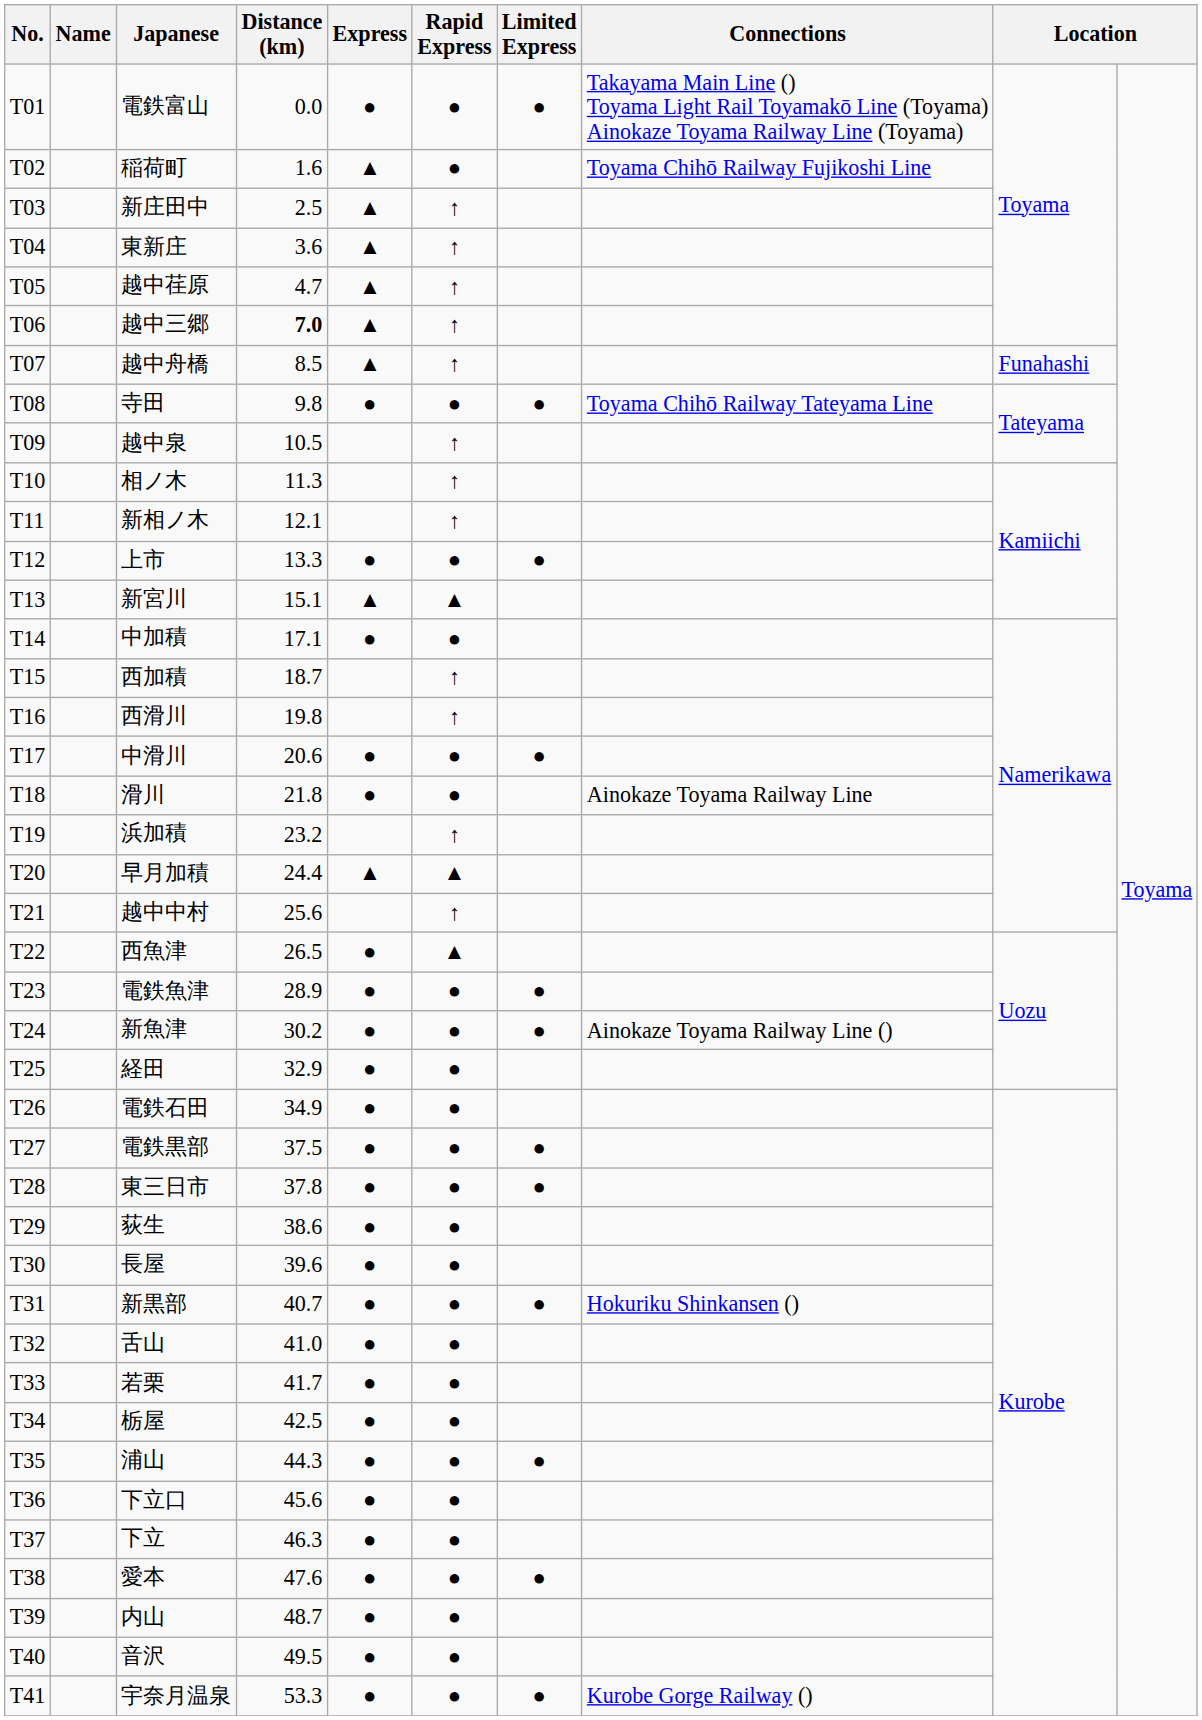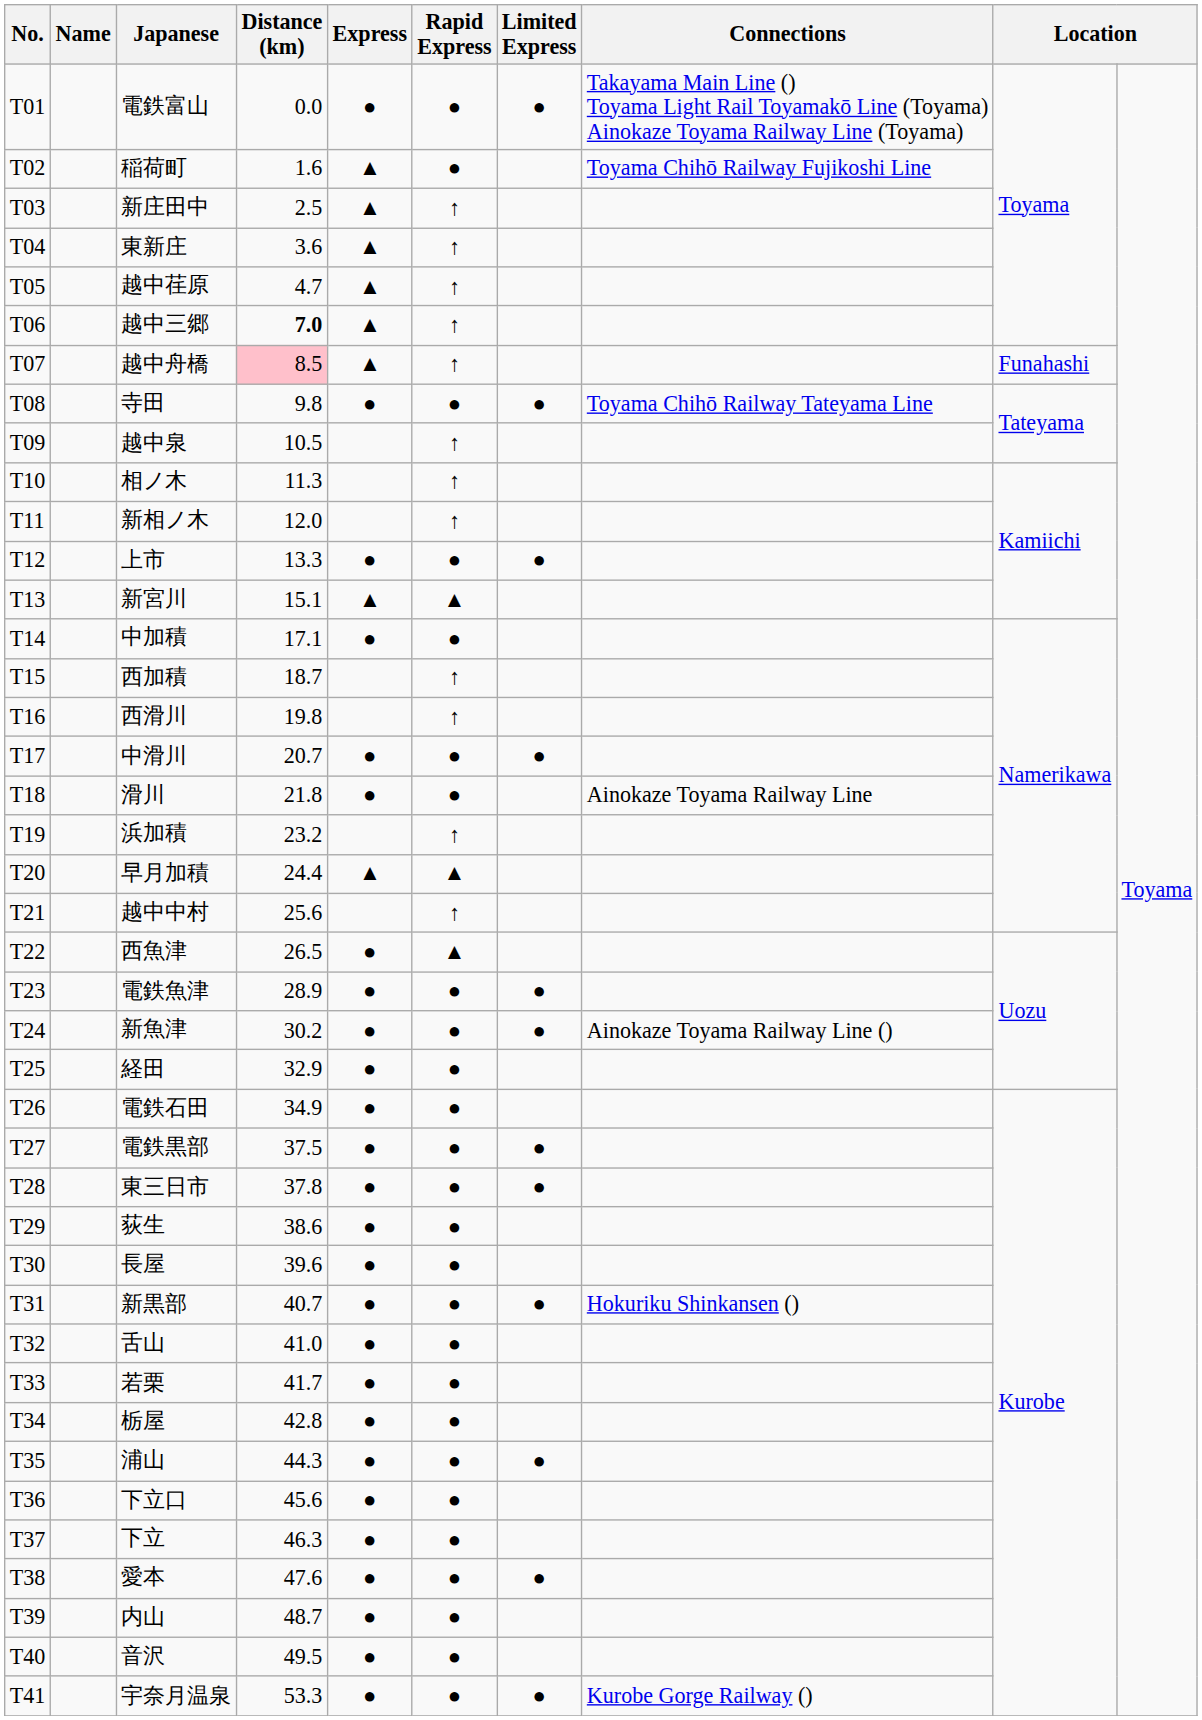越中舟橋 | Distance (km): no background -> pink background
新相ノ木 | Distance (km): 12.1 -> 12.0
中滑川 | Distance (km): 20.6 -> 20.7
栃屋 | Distance (km): 42.5 -> 42.8
